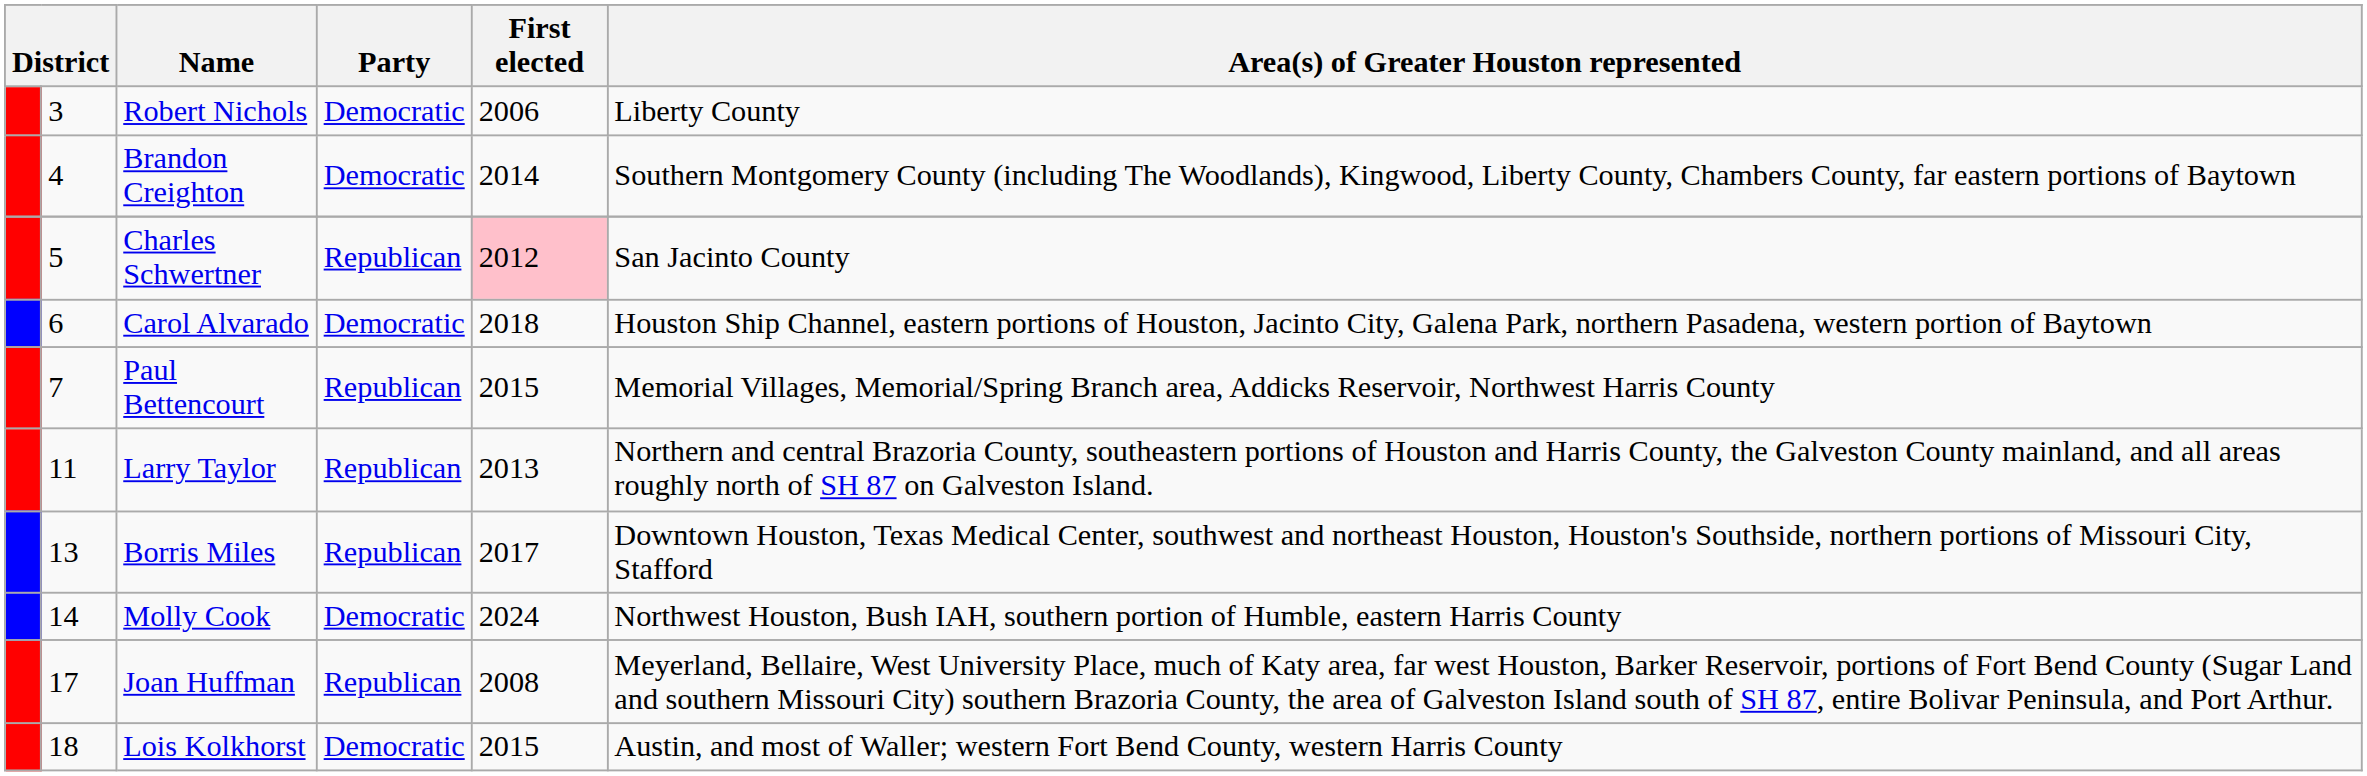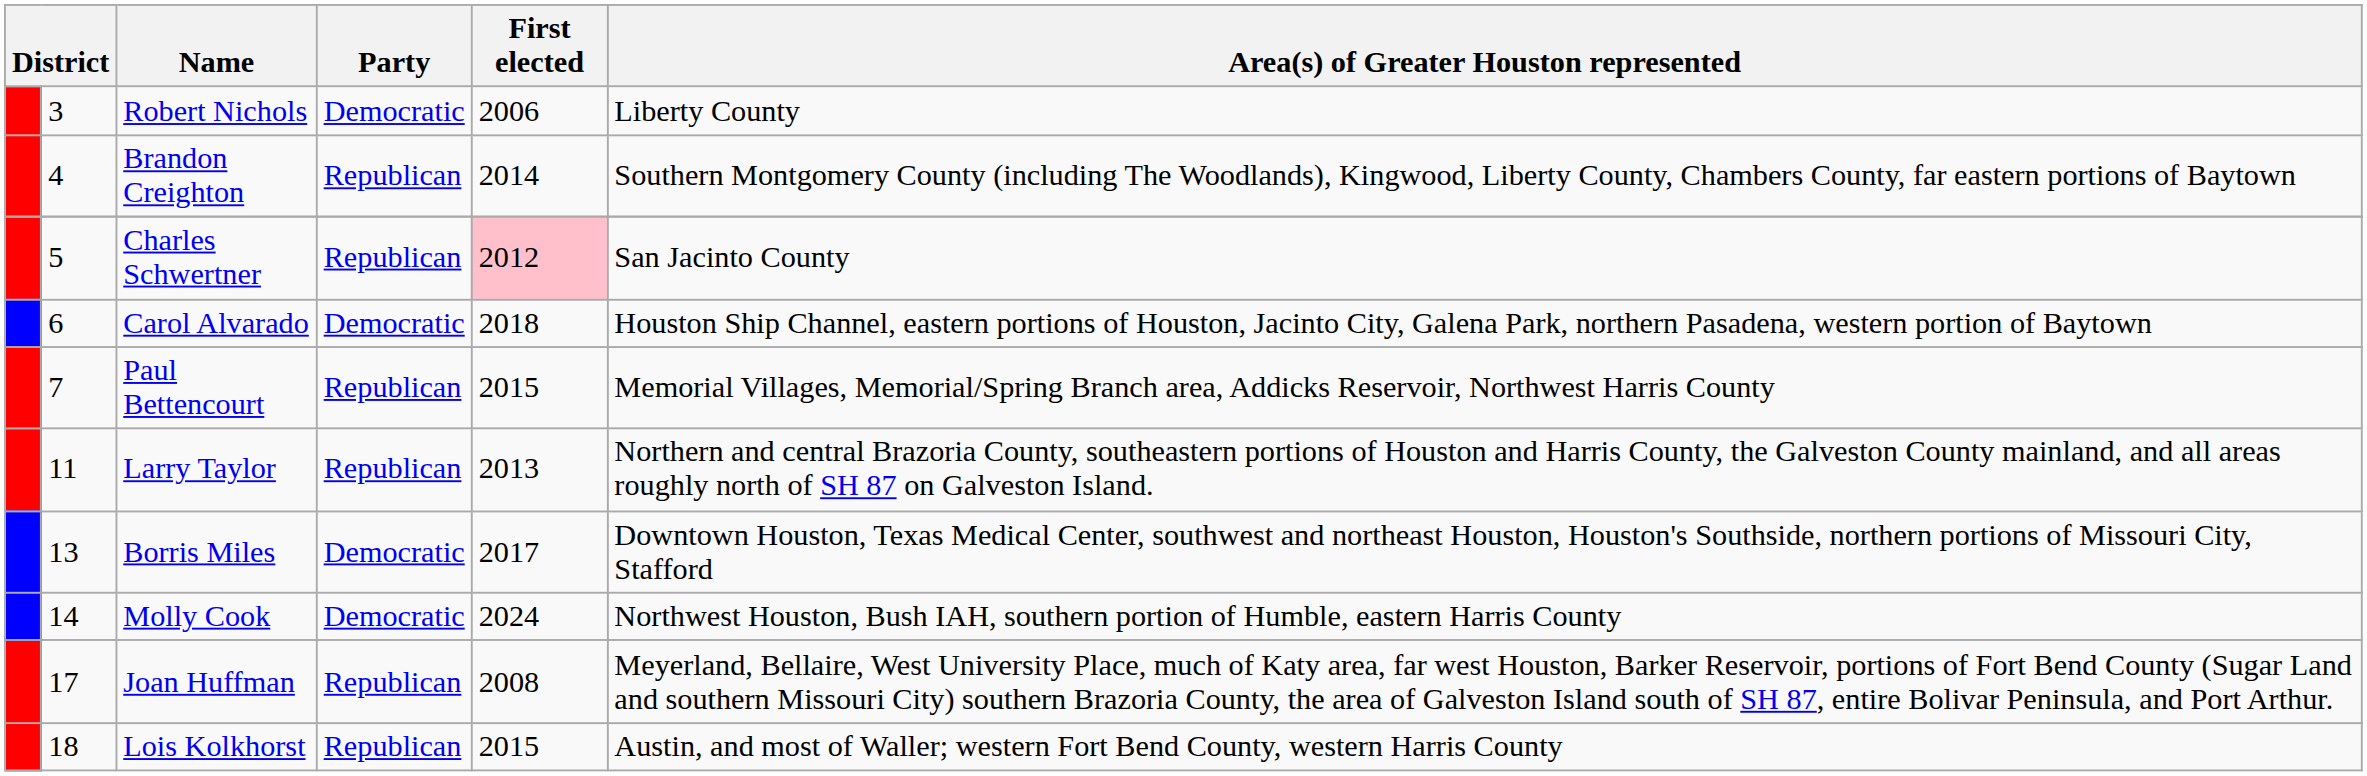Brandon Creighton | Party: Democratic -> Republican
Borris Miles | Party: Republican -> Democratic
Lois Kolkhorst | Party: Democratic -> Republican
